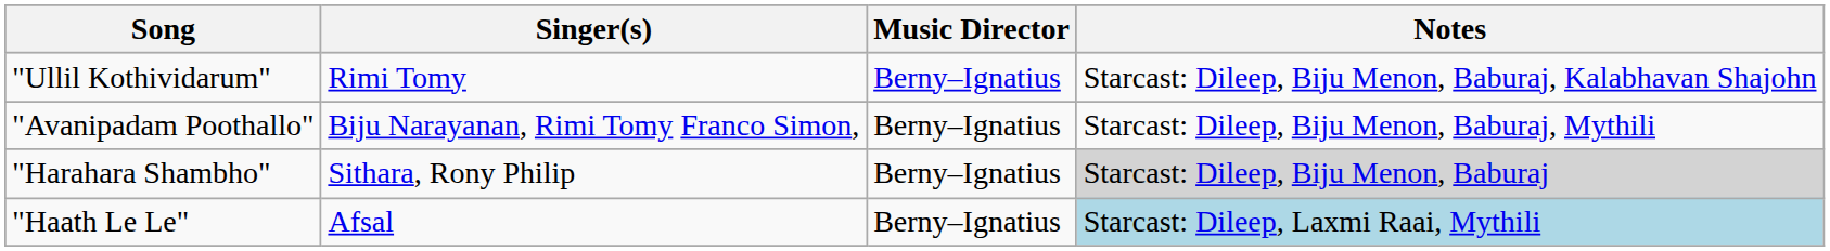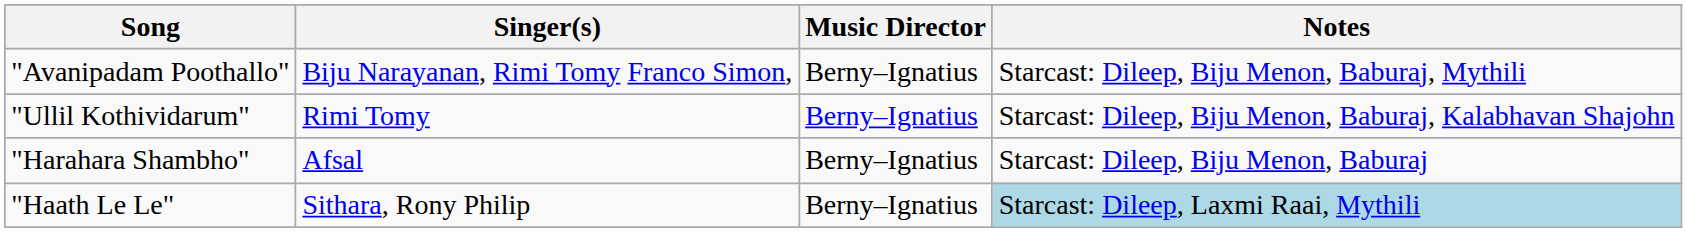rows swapped: "Ullil Kothividarum" <-> "Avanipadam Poothallo"
"Harahara Shambho" | Singer(s): Sithara, Rony Philip -> Afsal
"Harahara Shambho" | Notes: lightgrey background -> no background
"Haath Le Le" | Singer(s): Afsal -> Sithara, Rony Philip
